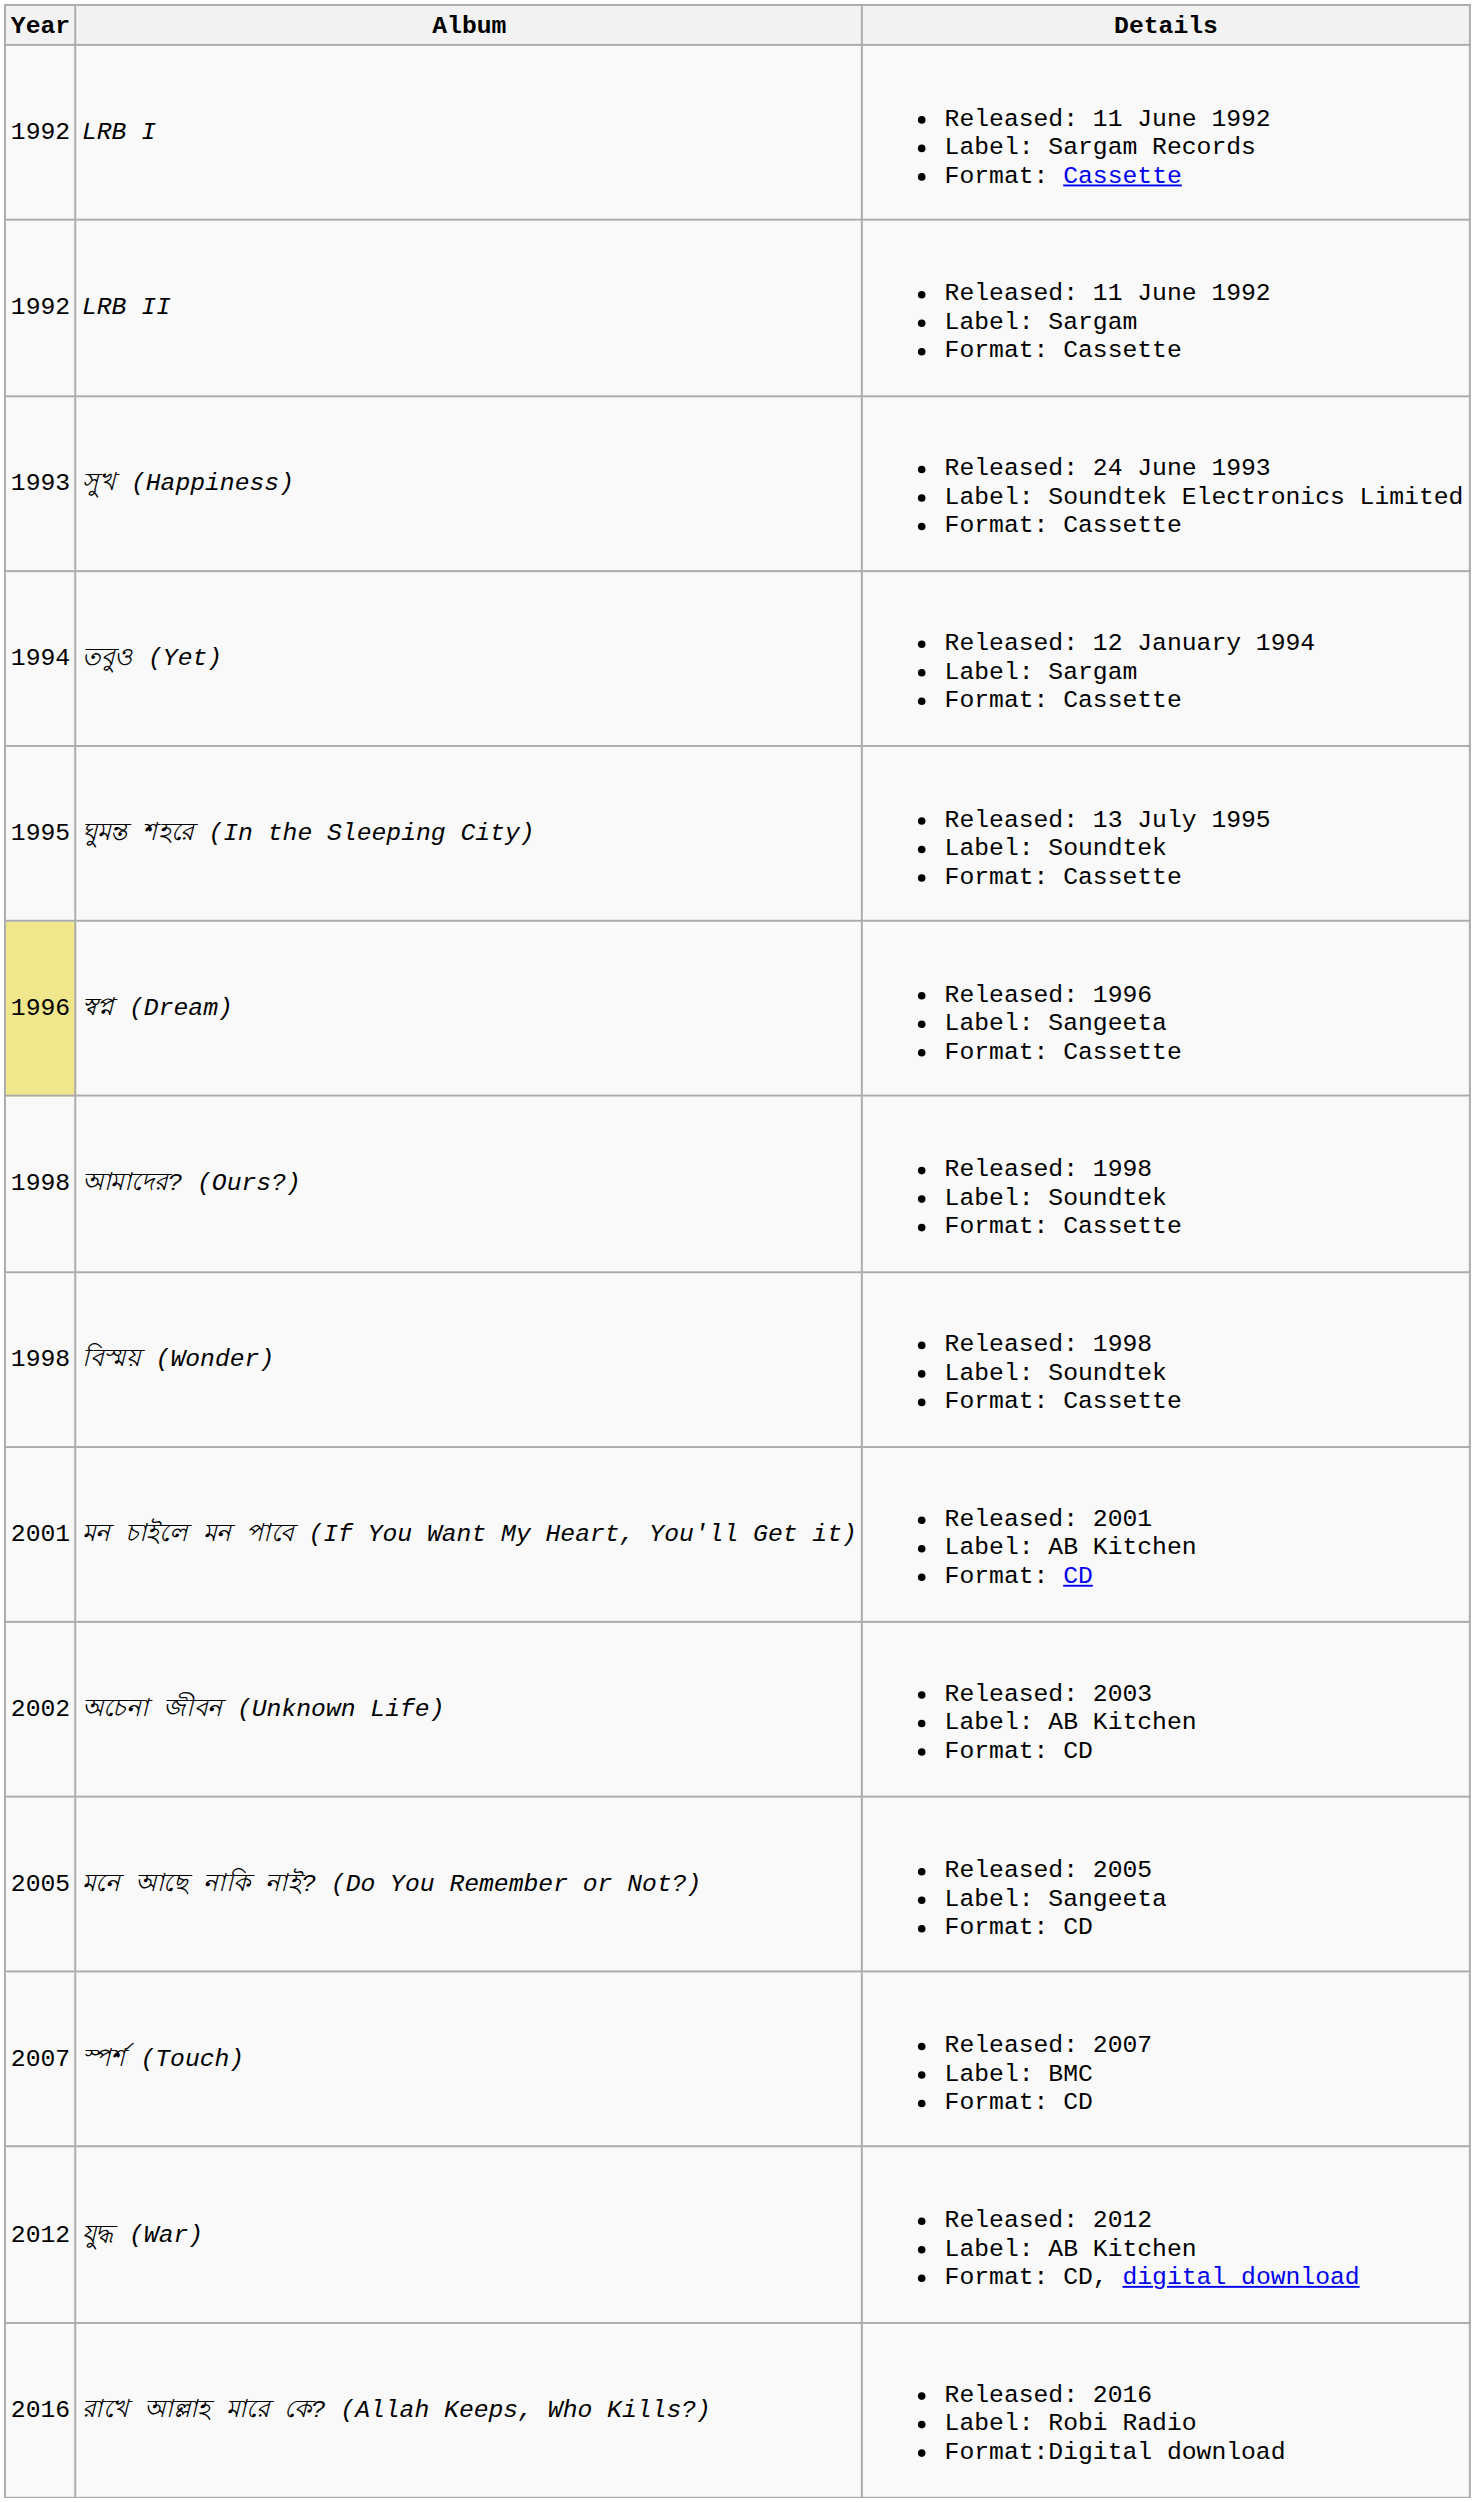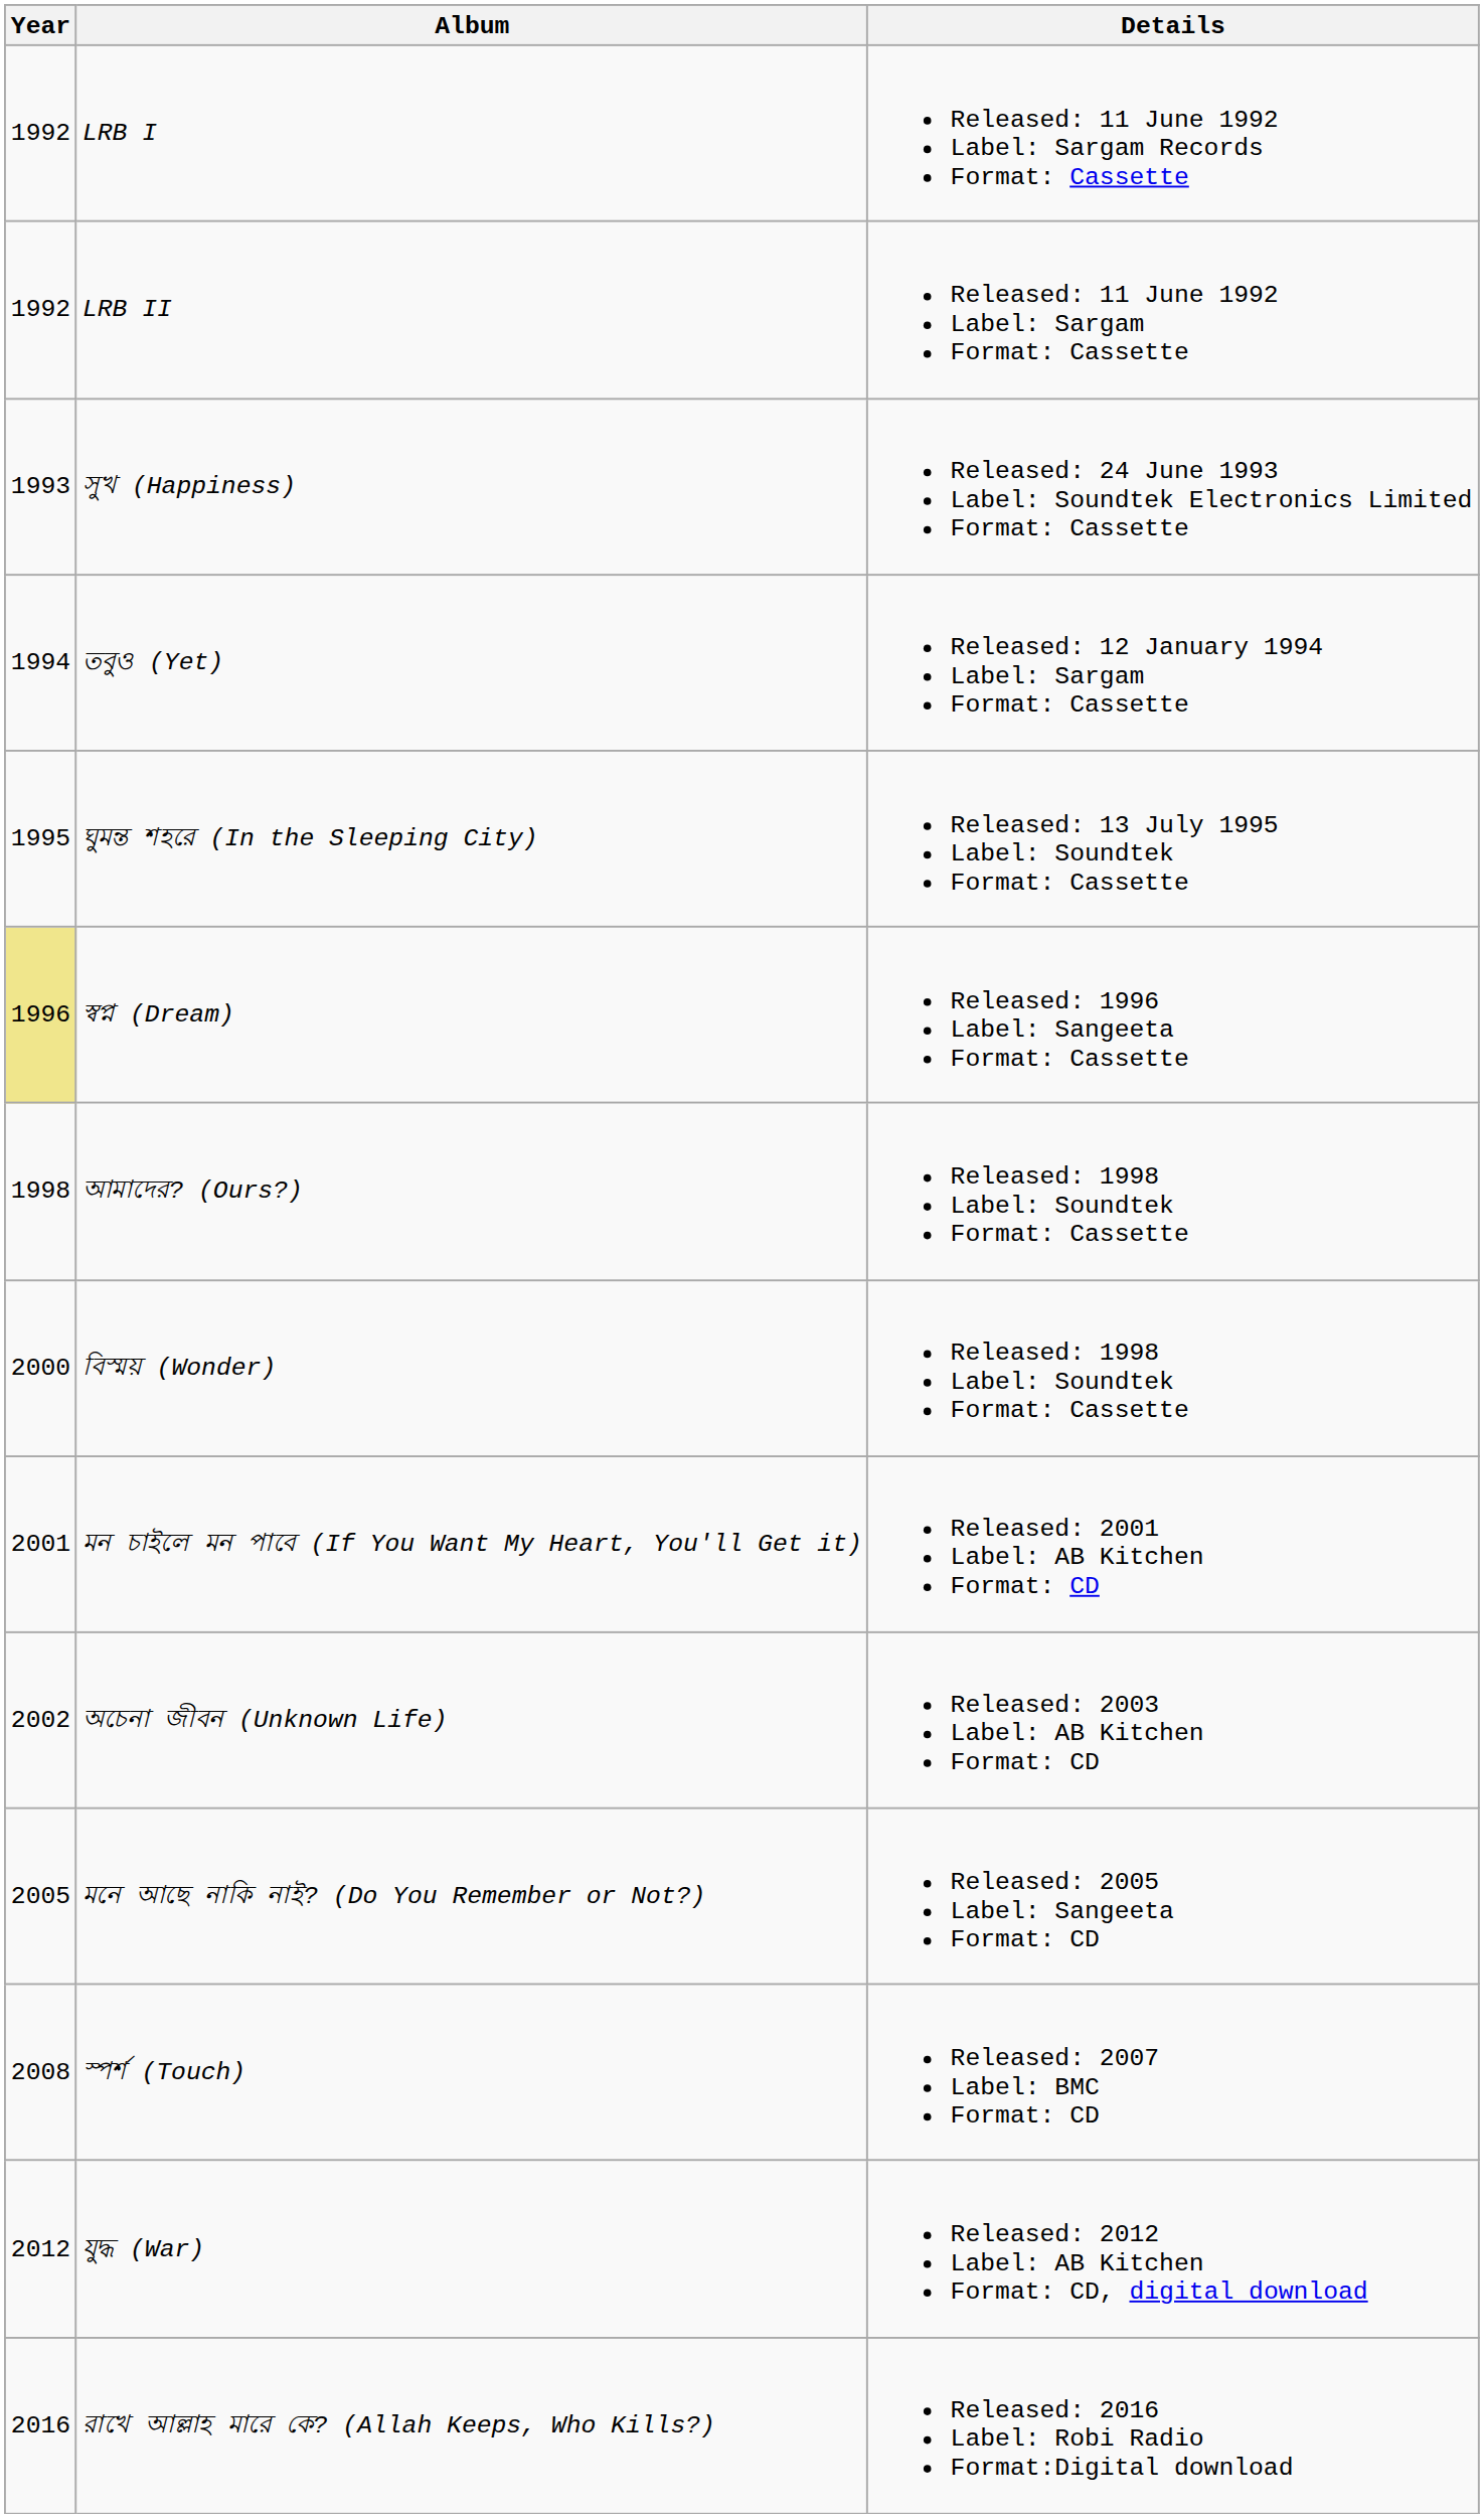বিস্ময় (Wonder) | Year: 1998 -> 2000
স্পর্শ (Touch) | Year: 2007 -> 2008
